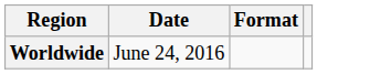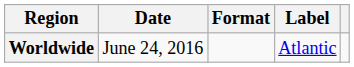+ column: Label | Atlantic
